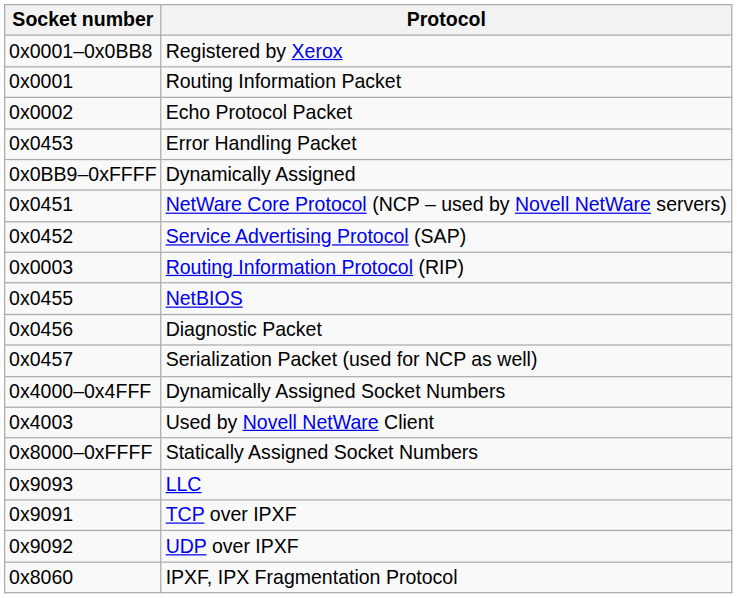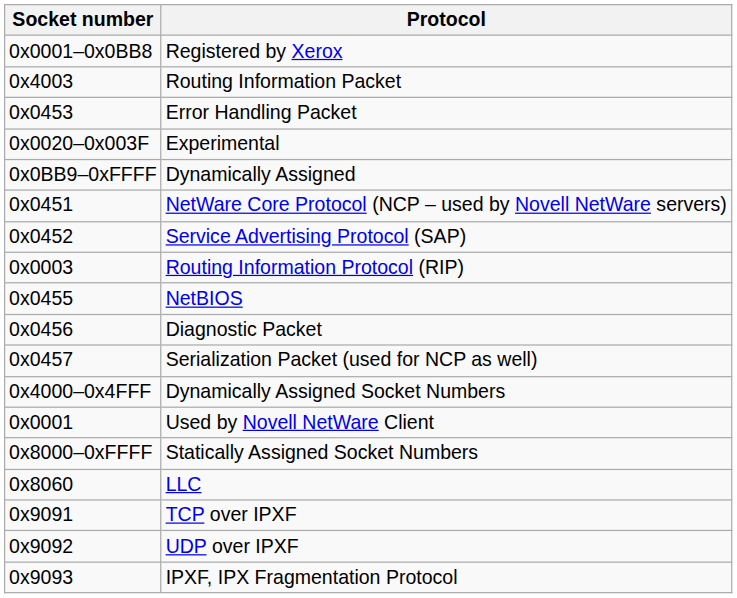Routing Information Packet | Socket number: 0x0001 -> 0x4003
- row: 0x0002 | Echo Protocol Packet
+ row: 0x0020–0x003F | Experimental
Used by Novell NetWare Client | Socket number: 0x4003 -> 0x0001
LLC | Socket number: 0x9093 -> 0x8060
IPXF, IPX Fragmentation Protocol | Socket number: 0x8060 -> 0x9093
